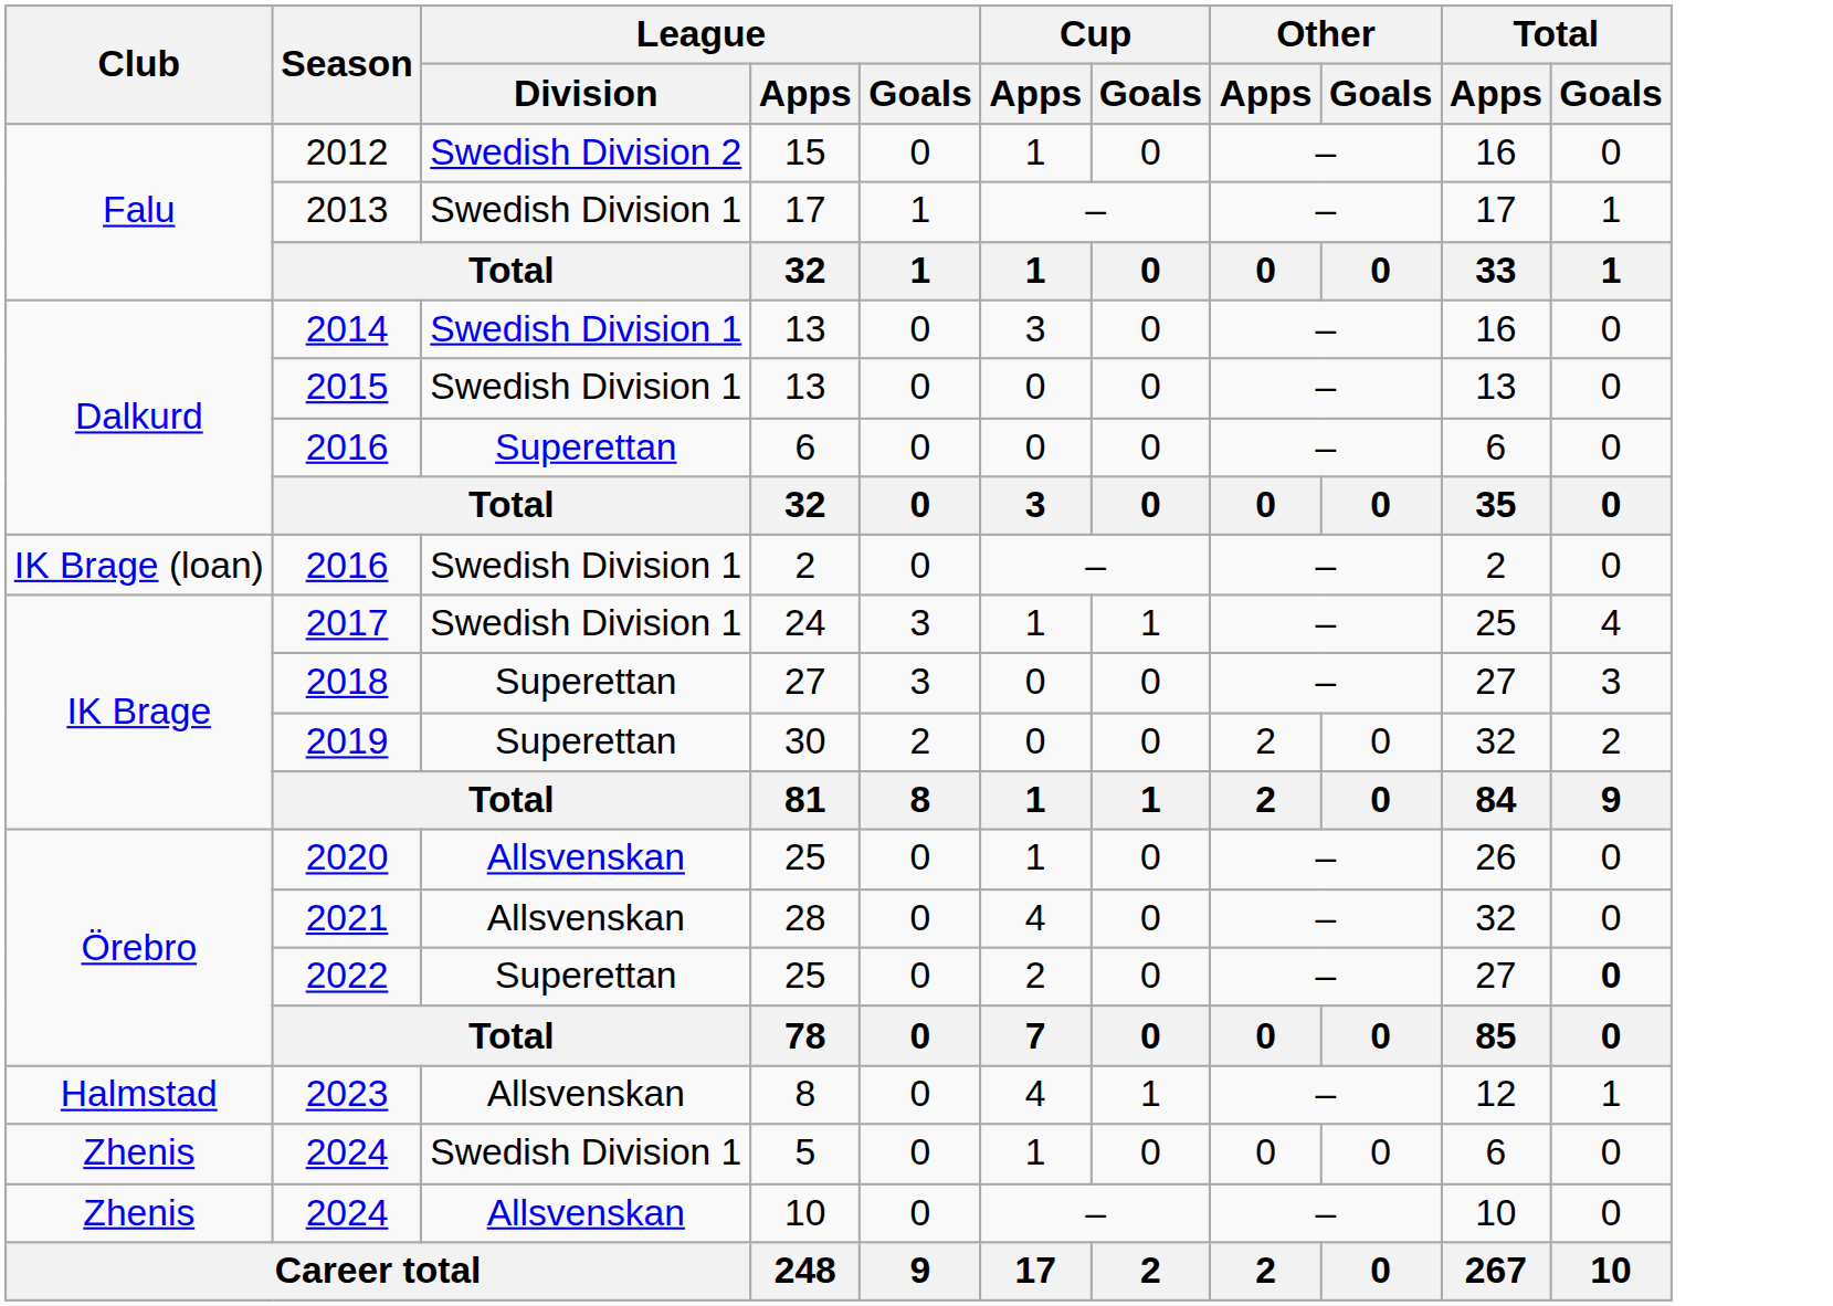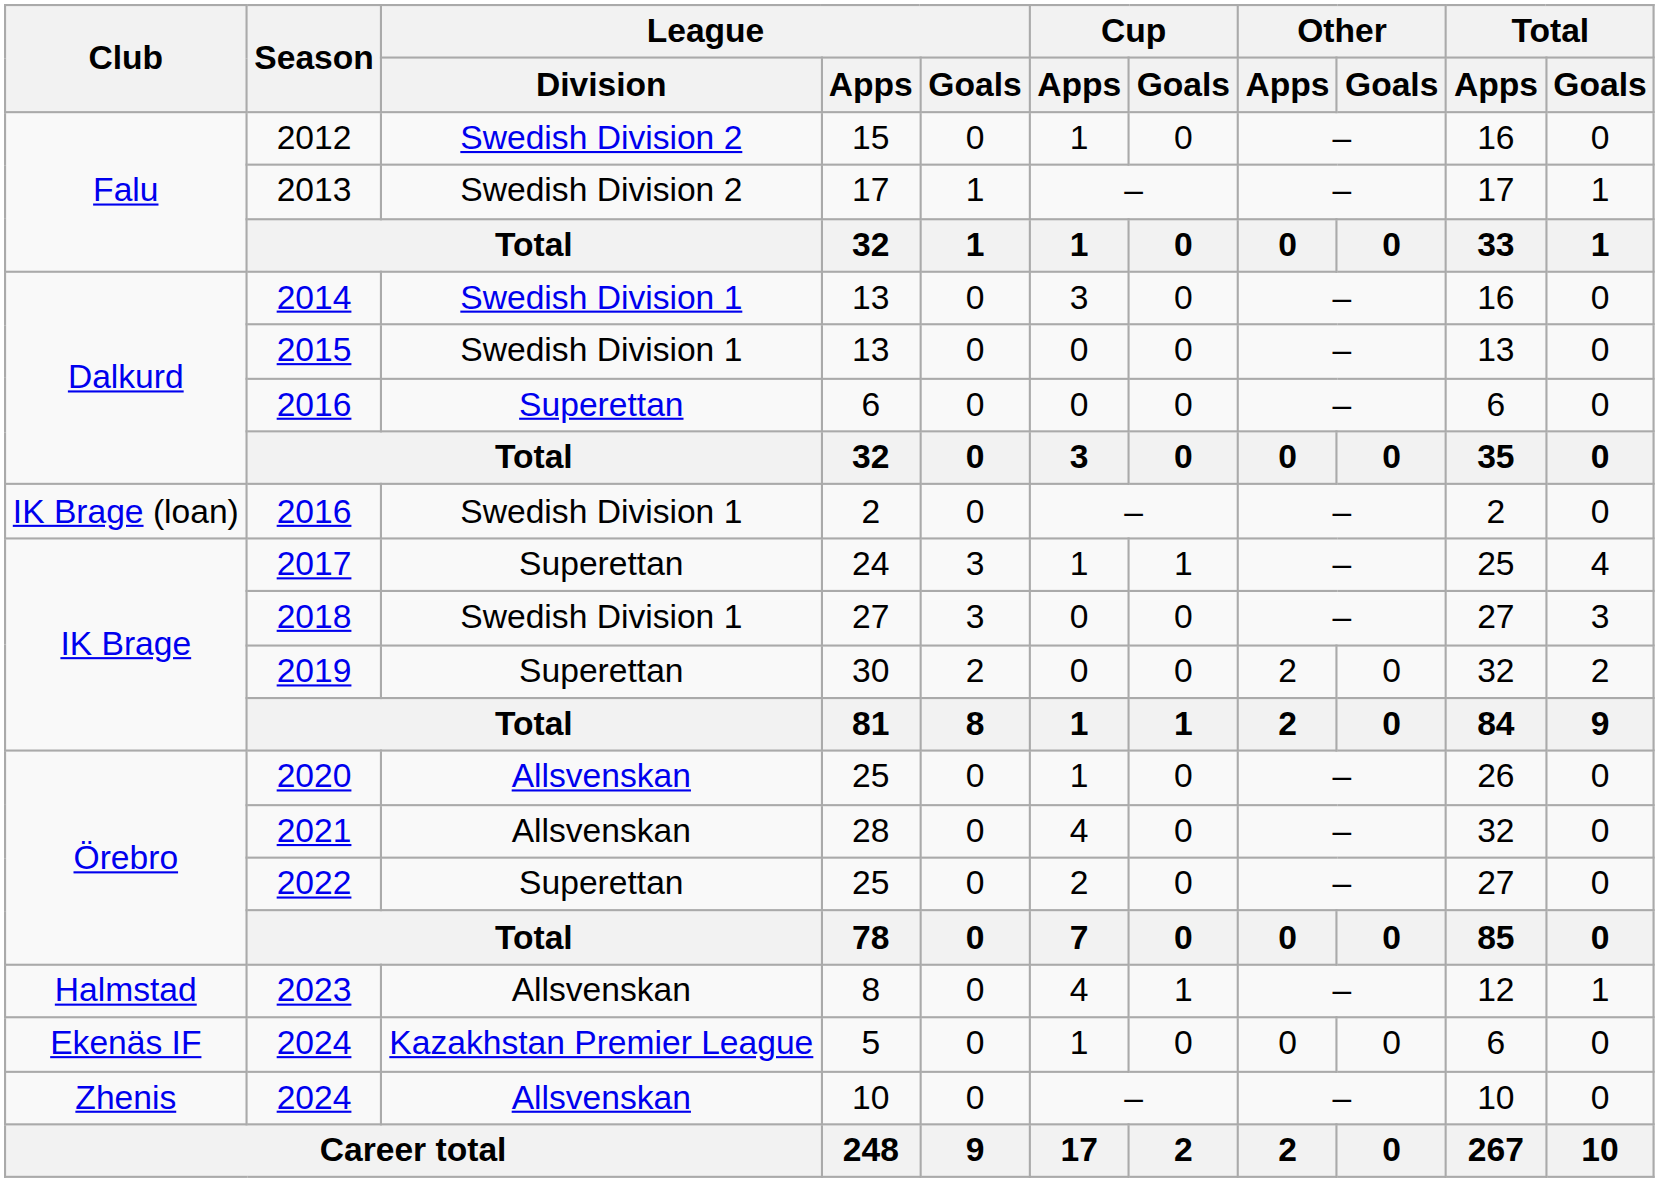2013 | League / Division: Swedish Division 1 -> Swedish Division 2
2017 | League / Division: Swedish Division 1 -> Superettan
2018 | League / Division: Superettan -> Swedish Division 1
2022 | Total / Goals: bold -> normal
2024 / 5 | Club: Zhenis -> Ekenäs IF
2024 / 5 | League / Division: Swedish Division 1 -> Kazakhstan Premier League
